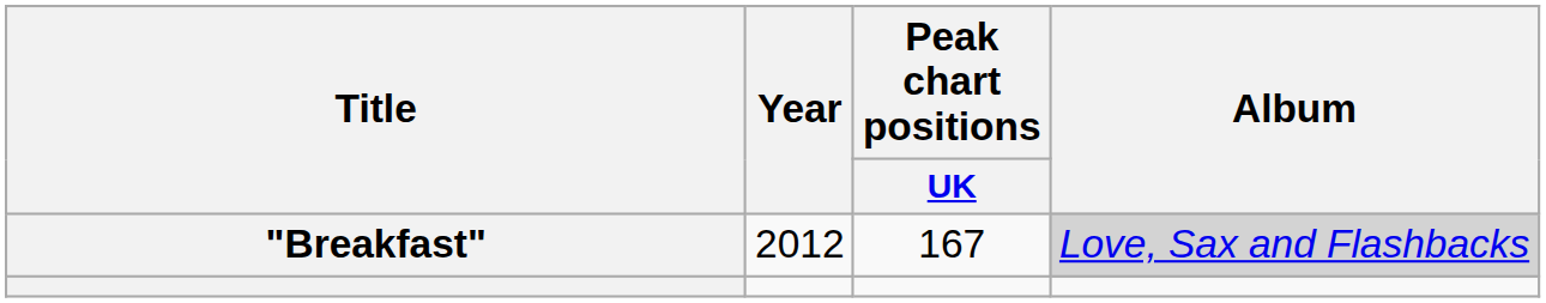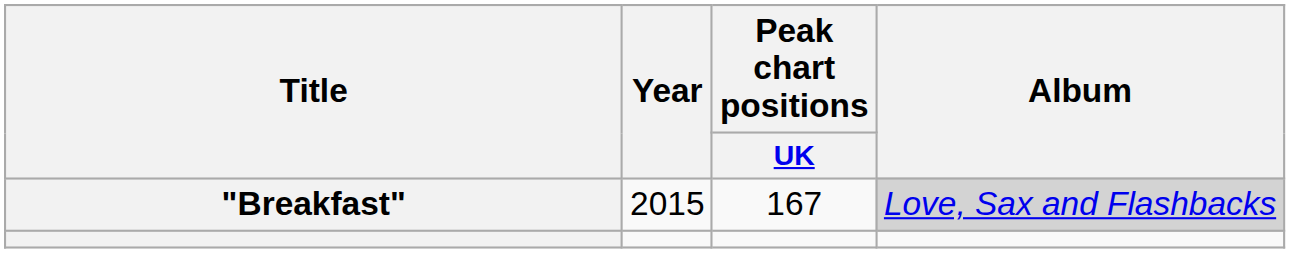"Breakfast" | Year: 2012 -> 2015
